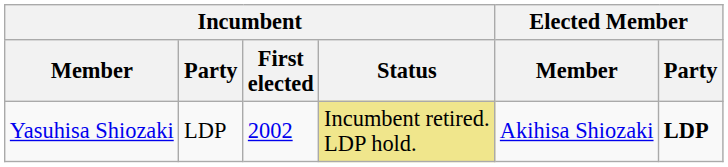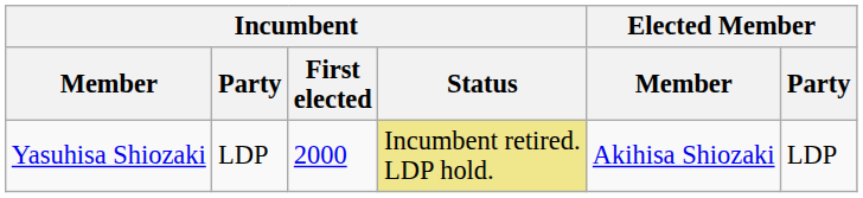Yasuhisa Shiozaki | Incumbent / First elected: 2002 -> 2000
Yasuhisa Shiozaki | Elected Member / Party: bold -> normal
